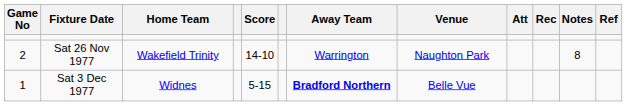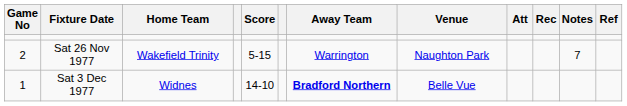Sat 26 Nov 1977 | Score: 14-10 -> 5-15
Sat 26 Nov 1977 | Notes: 8 -> 7
Sat 3 Dec 1977 | Score: 5-15 -> 14-10
